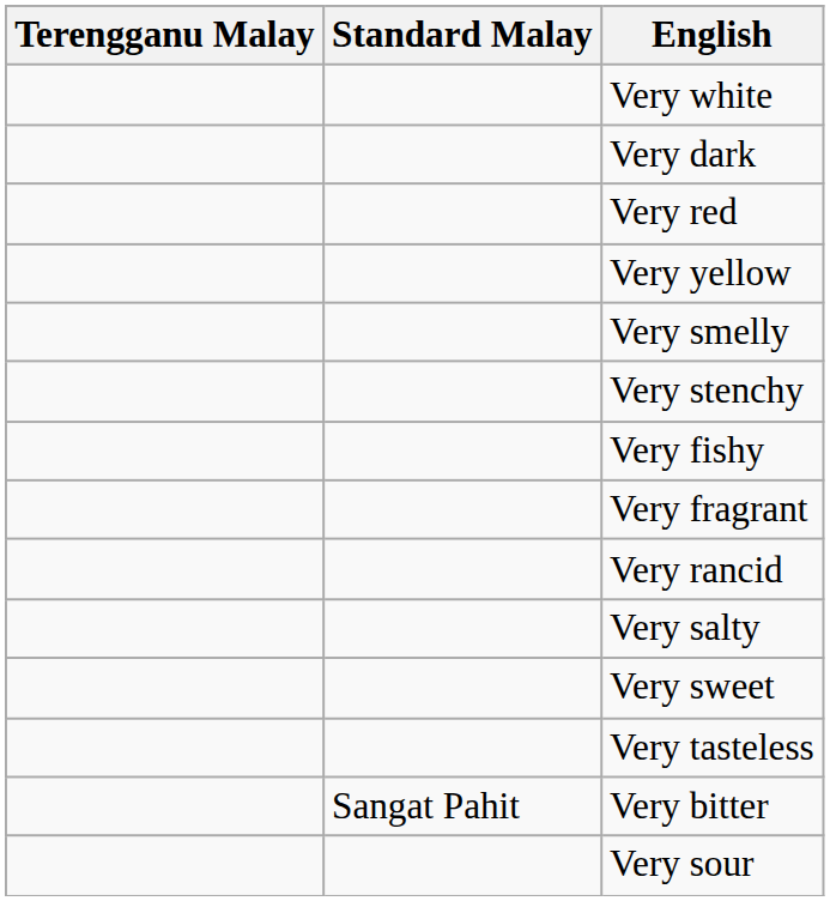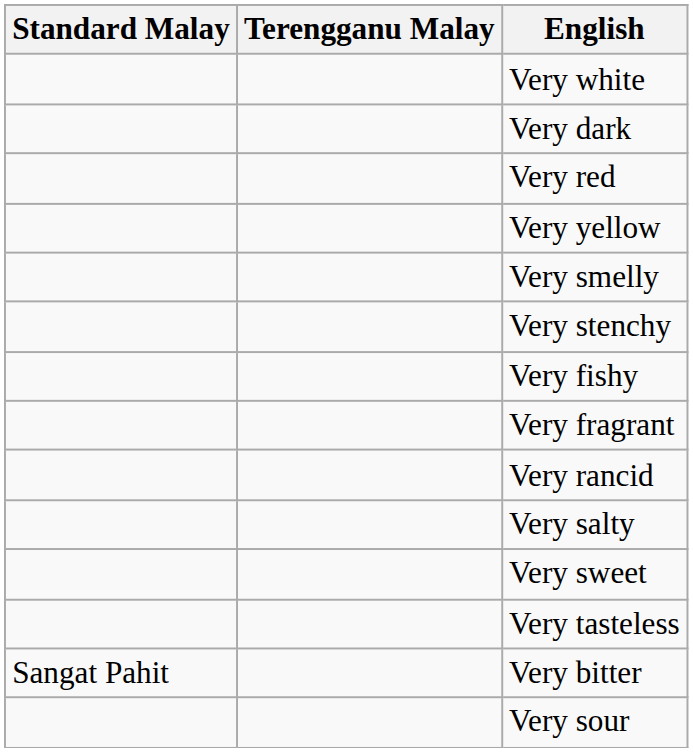columns swapped: Standard Malay <-> Terengganu Malay
